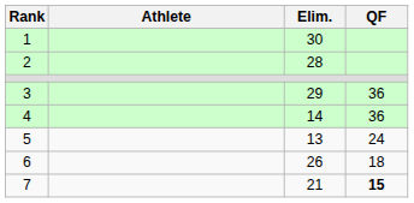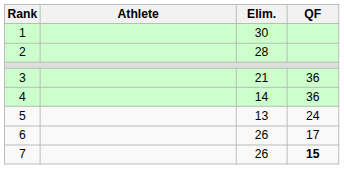3 | Elim.: 29 -> 21
6 | QF: 18 -> 17
7 | Elim.: 21 -> 26
